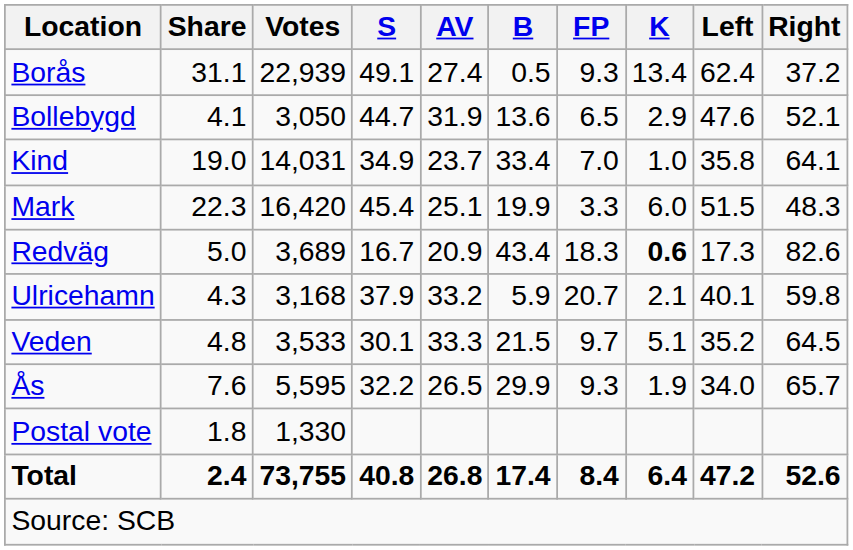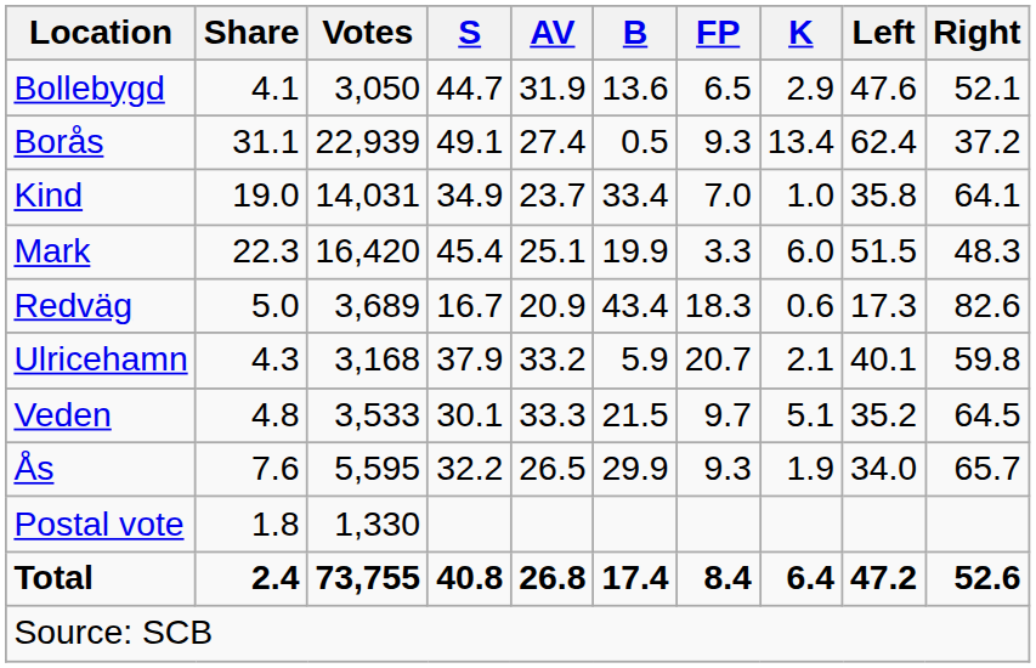rows swapped: Bollebygd <-> Borås
Redväg | K: bold -> normal
